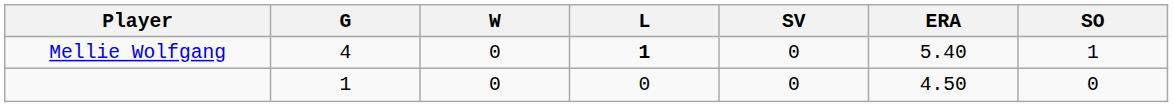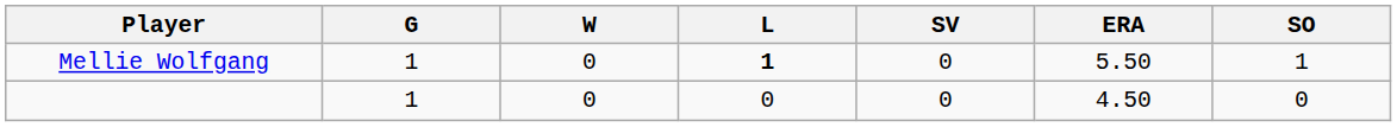Mellie Wolfgang | G: 4 -> 1
Mellie Wolfgang | ERA: 5.40 -> 5.50
